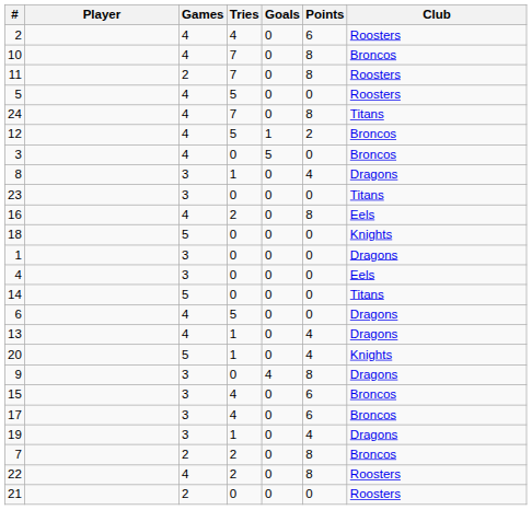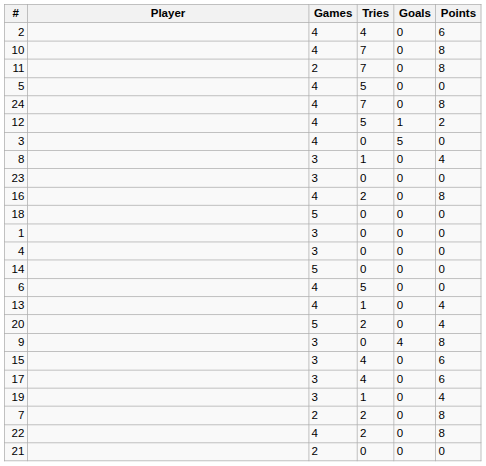- column: Club | Roosters | Broncos | Roosters | Roosters | Titans | Broncos | Broncos | Dragons | Titans | Eels | Knights | Dragons | Eels | Titans | Dragons | Dragons | Knights | Dragons | Broncos | Broncos | Dragons | Broncos | Roosters | Roosters
20 | Tries: 1 -> 2
